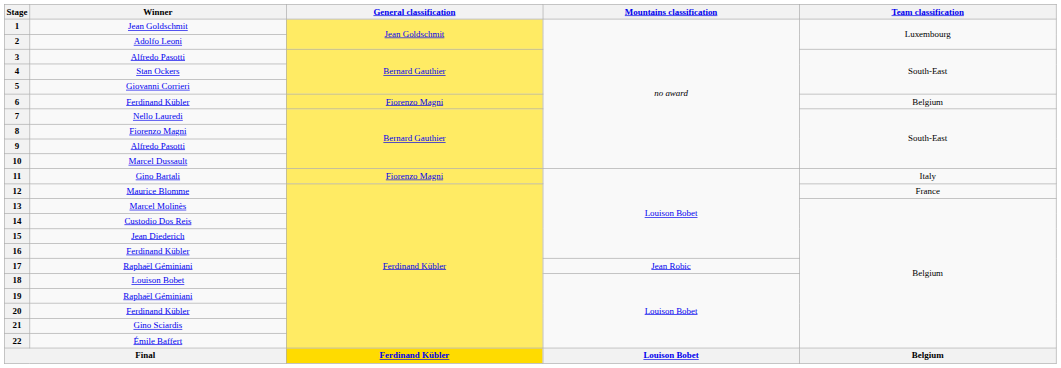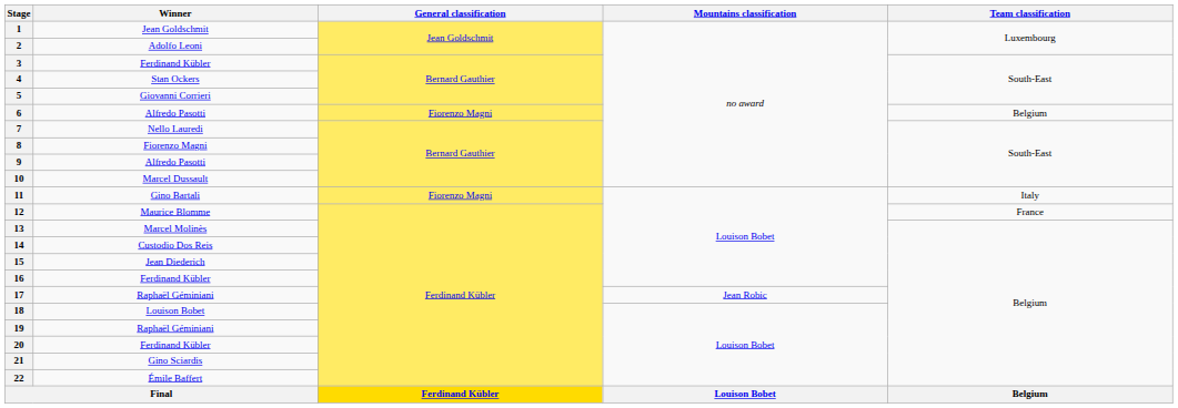3 | Winner: Alfredo Pasotti -> Ferdinand Kübler
6 | Winner: Ferdinand Kübler -> Alfredo Pasotti
